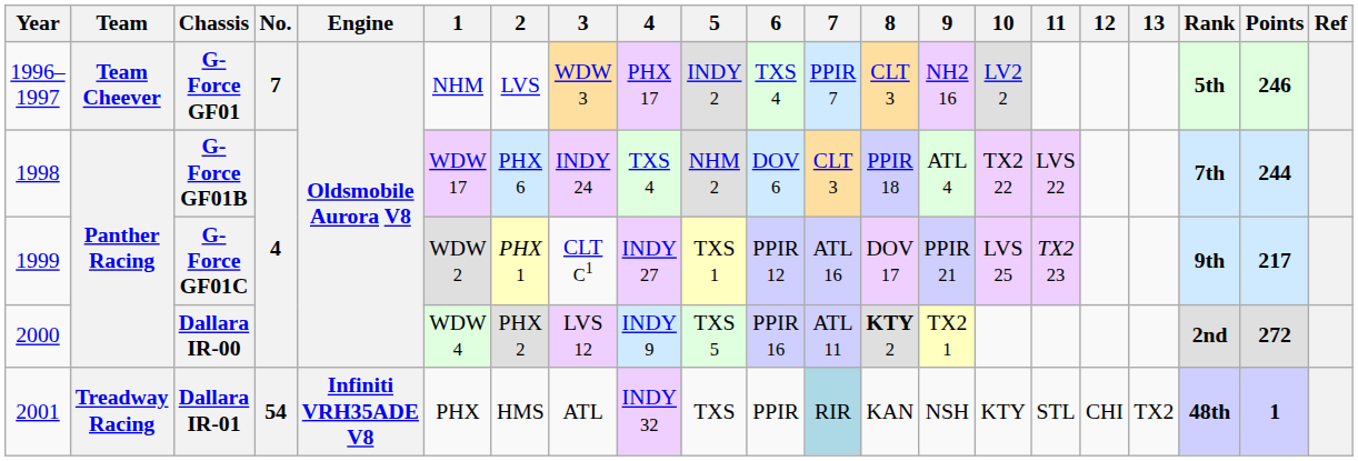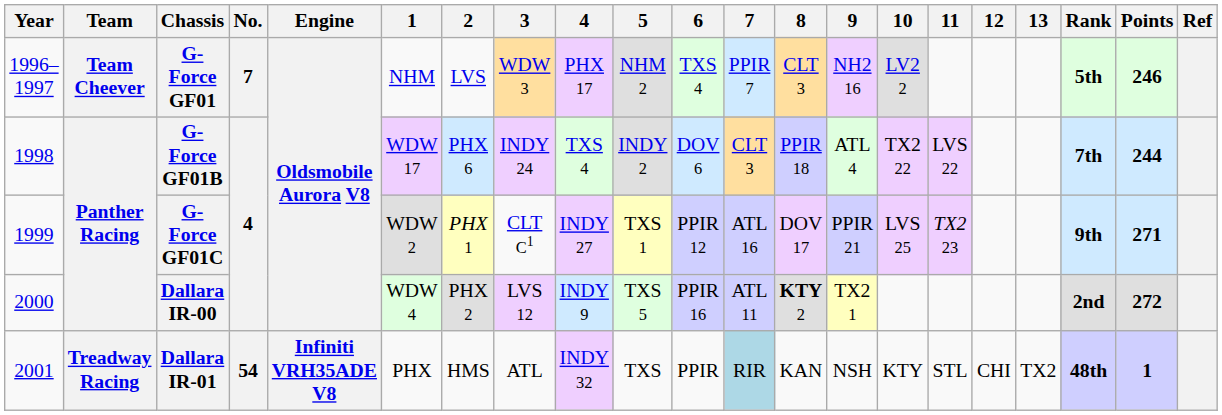G-Force GF01 | 5: INDY 2 -> NHM 2
G-Force GF01B | 5: NHM 2 -> INDY 2
G-Force GF01C | Points: 217 -> 271
